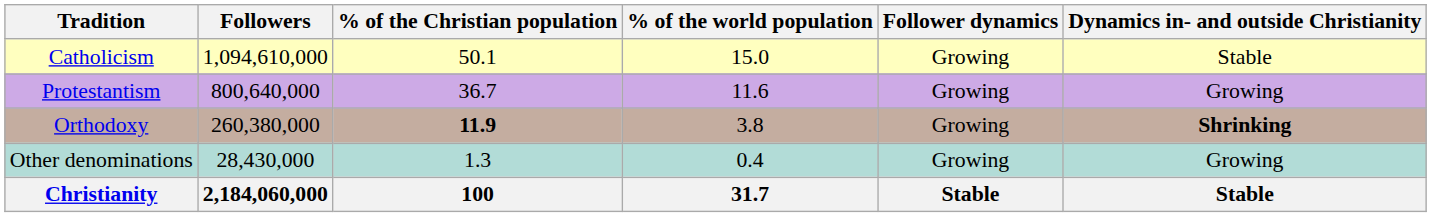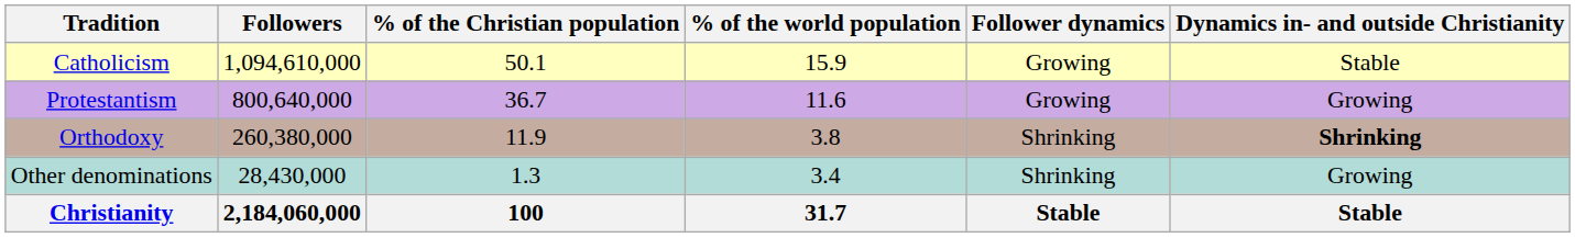Catholicism | % of the world population: 15.0 -> 15.9
Orthodoxy | % of the Christian population: bold -> normal
Orthodoxy | Follower dynamics: Growing -> Shrinking
Other denominations | % of the world population: 0.4 -> 3.4
Other denominations | Follower dynamics: Growing -> Shrinking
